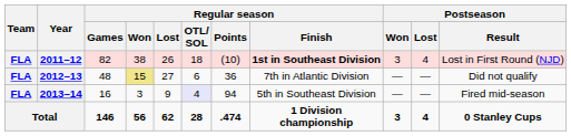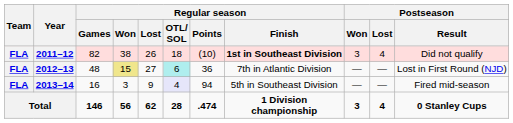2011–12 | Postseason / Result: Lost in First Round (NJD) -> Did not qualify
2012–13 | Regular season / OTL/ SOL: no background -> paleturquoise background
2012–13 | Postseason / Result: Did not qualify -> Lost in First Round (NJD)
